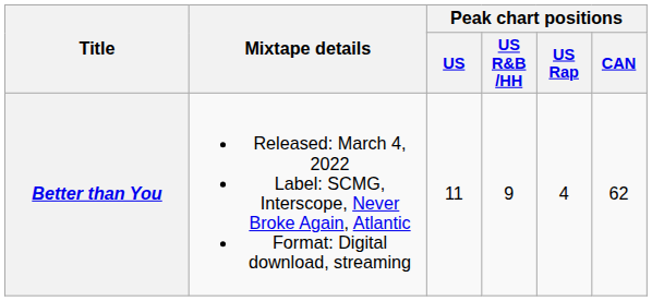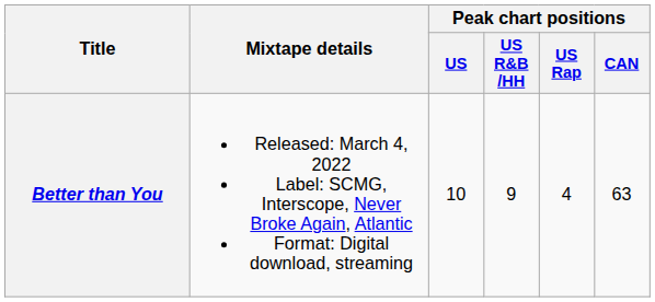Better than You | Peak chart positions / US: 11 -> 10
Better than You | Peak chart positions / CAN: 62 -> 63
